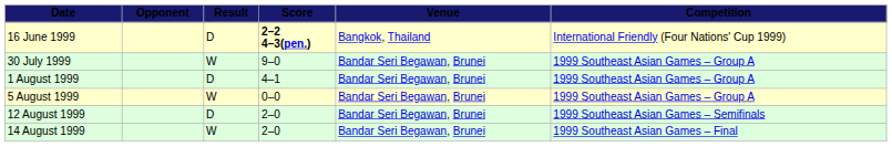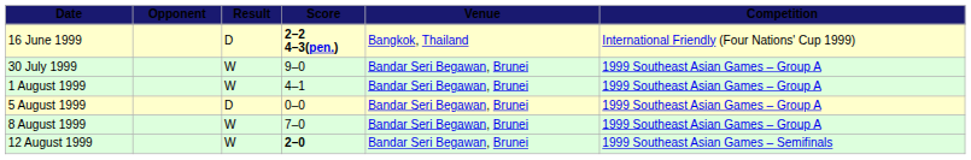1 August 1999 | Result: D -> W
5 August 1999 | Result: W -> D
+ row: 8 August 1999 | W | 7–0 | Bandar Seri Begawan, Brunei | 1999 Southeast Asian Games – Group A
12 August 1999 | Result: D -> W
12 August 1999 | Score: normal -> bold
- row: 14 August 1999 | W | 2–0 | Bandar Seri Begawan, Brunei | 1999 Southeast Asian Games – Final
